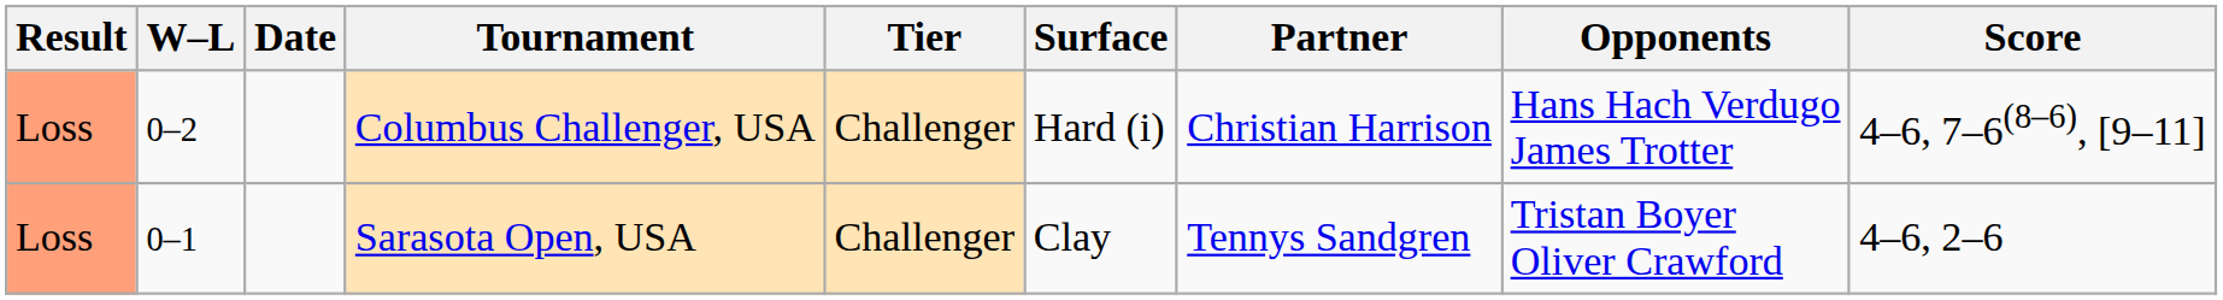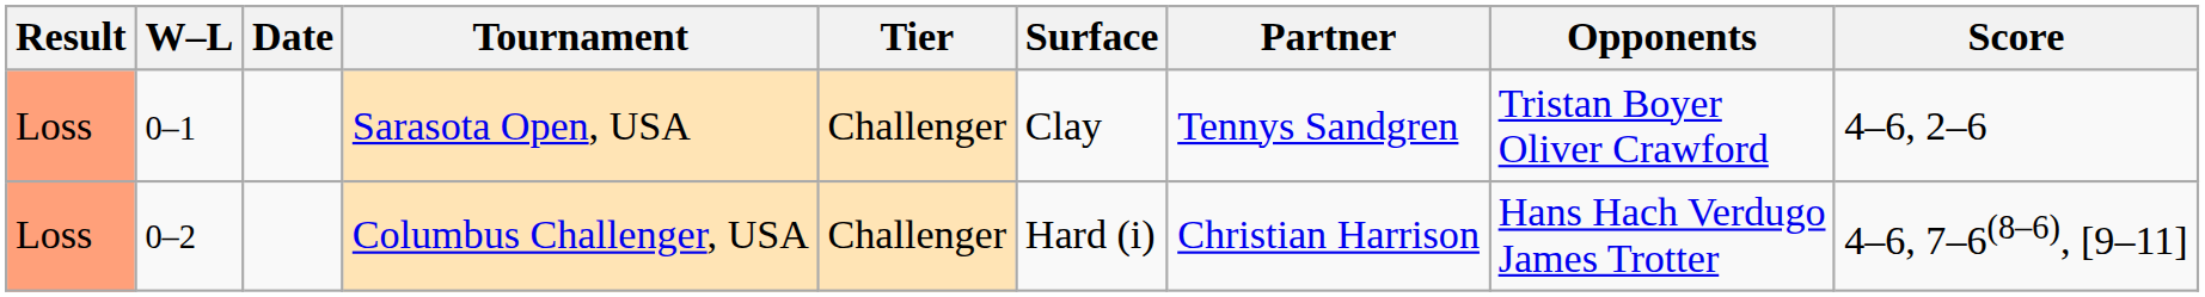rows swapped: Sarasota Open, USA <-> Columbus Challenger, USA
